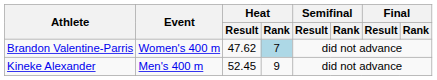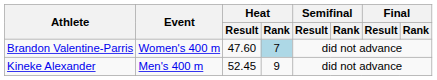Brandon Valentine-Parris | Heat / Result: 47.62 -> 47.60
